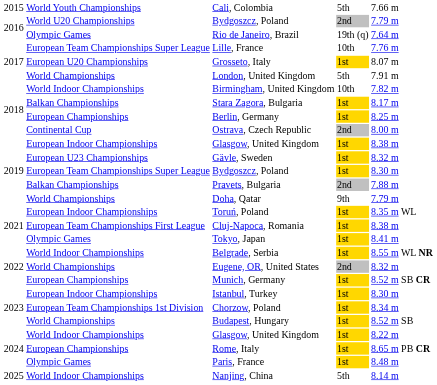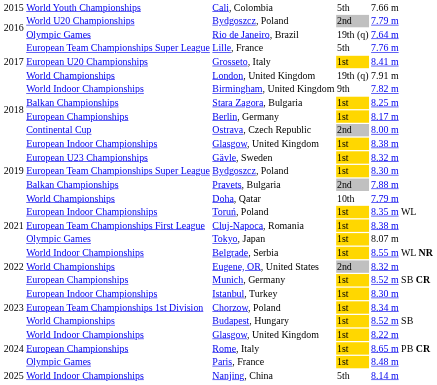Lille, France | column 4: 10th -> 5th
Grosseto, Italy | column 5: 8.07 m -> 8.41 m
London, United Kingdom | column 4: 5th -> 19th (q)
Birmingham, United Kingdom | column 4: 10th -> 9th
Stara Zagora, Bulgaria | column 5: 8.17 m -> 8.25 m
Berlin, Germany | column 5: 8.25 m -> 8.17 m
Doha, Qatar | column 4: 9th -> 10th
Tokyo, Japan | column 5: 8.41 m -> 8.07 m
